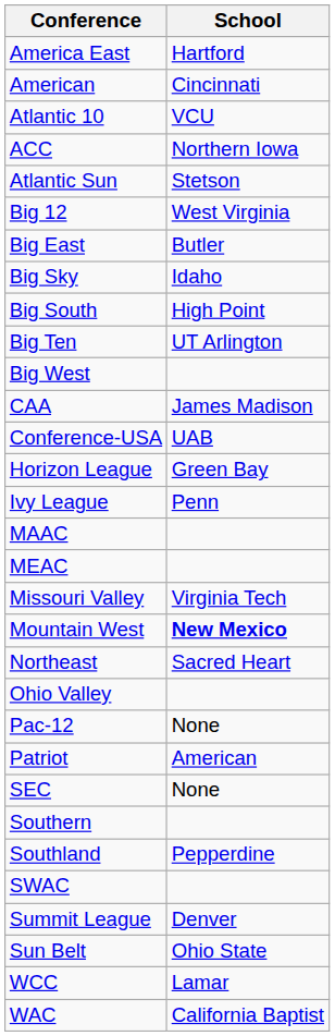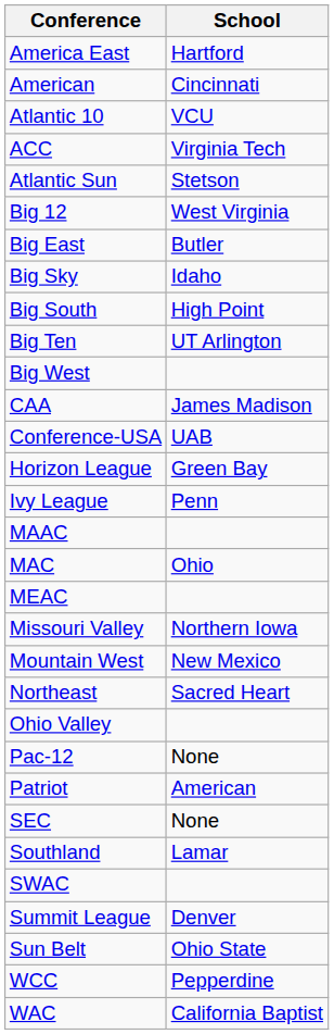ACC | School: Northern Iowa -> Virginia Tech
+ row: MAC | Ohio
Missouri Valley | School: Virginia Tech -> Northern Iowa
Mountain West | School: bold -> normal
- row: Southern
Southland | School: Pepperdine -> Lamar
WCC | School: Lamar -> Pepperdine
